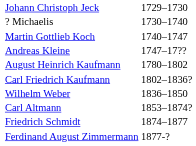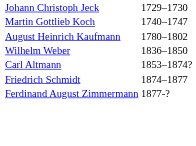- row: ? Michaelis | 1730–1740
- row: Andreas Kleine | 1747–17??
- row: Carl Friedrich Kaufmann | 1802–1836?
